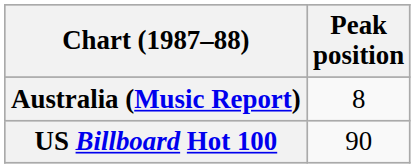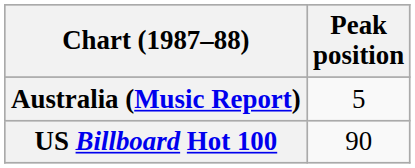Australia (Music Report) | Peak position: 8 -> 5
